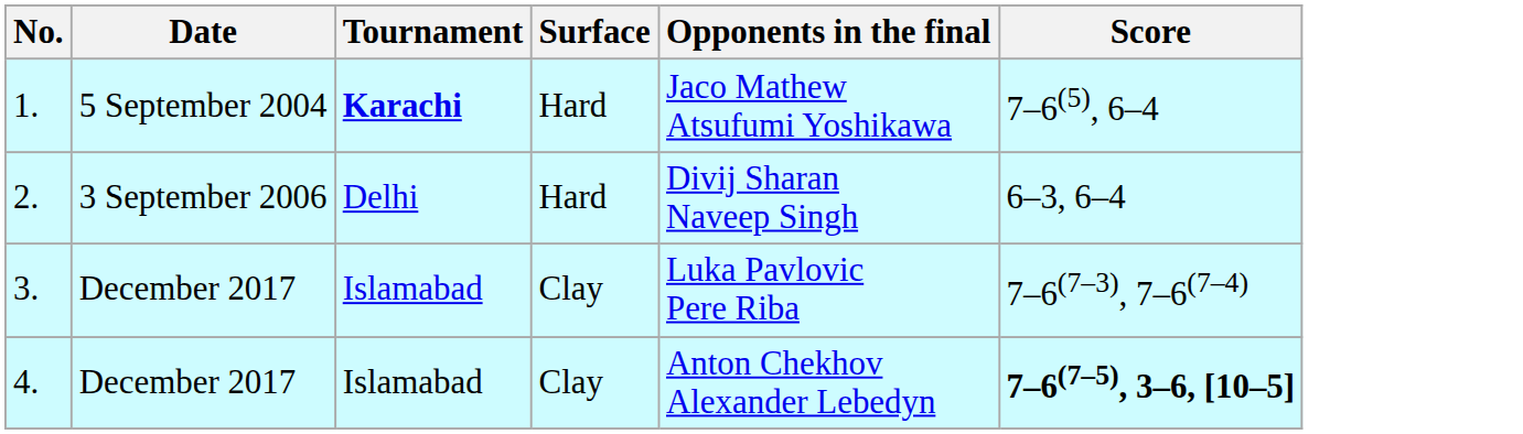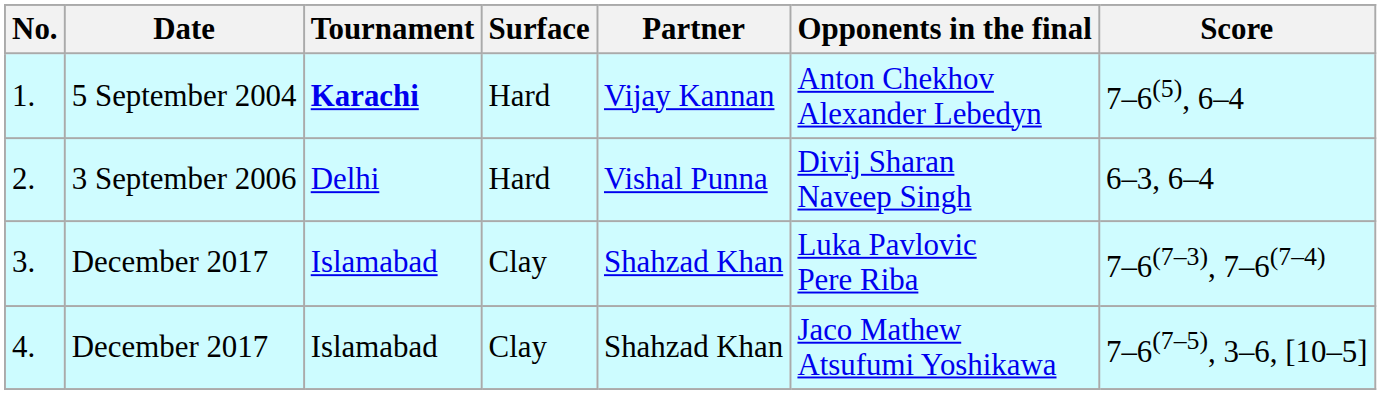+ column: Partner | Vijay Kannan | Vishal Punna | Shahzad Khan | Shahzad Khan
1. | Opponents in the final: Jaco Mathew Atsufumi Yoshikawa -> Anton Chekhov Alexander Lebedyn
4. | Opponents in the final: Anton Chekhov Alexander Lebedyn -> Jaco Mathew Atsufumi Yoshikawa
4. | Score: bold -> normal
